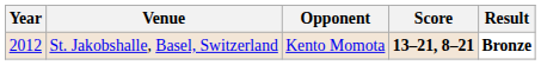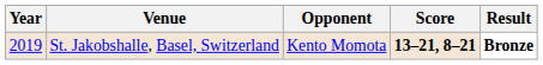St. Jakobshalle, Basel, Switzerland | Year: 2012 -> 2019
